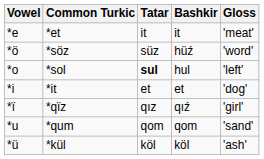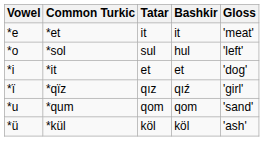- row: *ö | *söz | süz | hüź | 'word'
*sol | Tatar: bold -> normal
